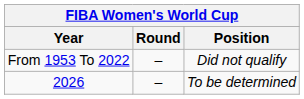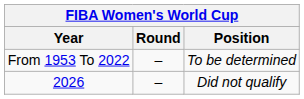From 1953 To 2022 | Position: Did not qualify -> To be determined
2026 | Position: To be determined -> Did not qualify
